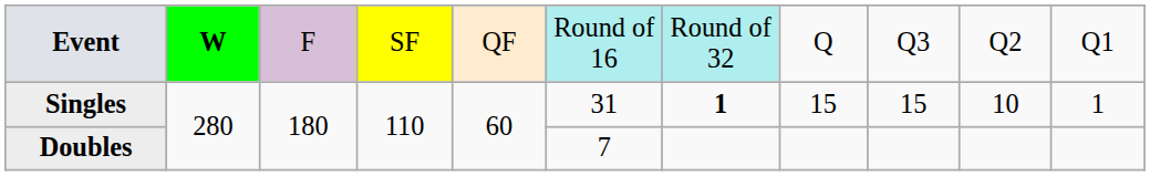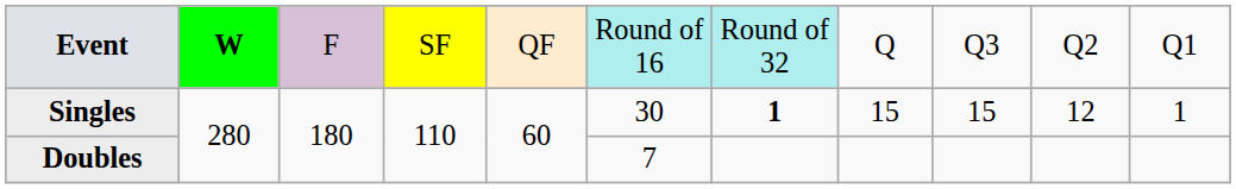Singles | column 6: 31 -> 30
Singles | column 10: 10 -> 12
